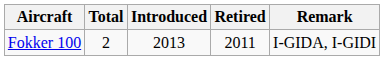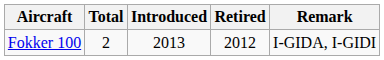Fokker 100 | Retired: 2011 -> 2012
